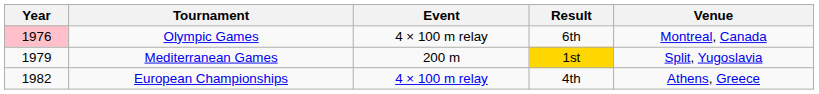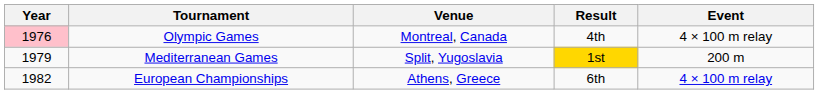columns swapped: Venue <-> Event
Olympic Games | Result: 6th -> 4th
European Championships | Result: 4th -> 6th
